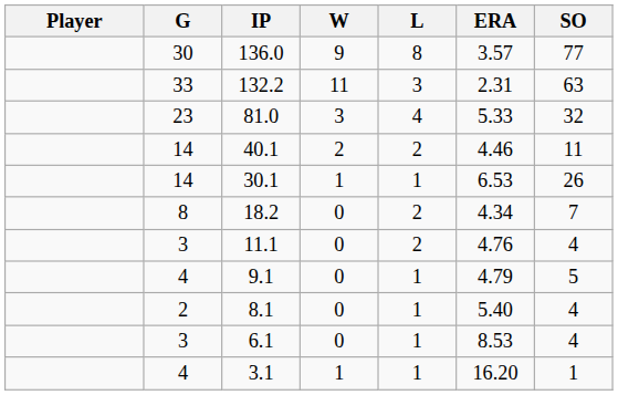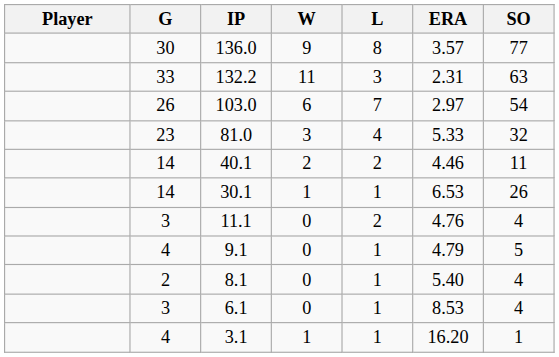+ row: 26 | 103.0 | 6 | 7 | 2.97 | 54
- row: 8 | 18.2 | 0 | 2 | 4.34 | 7
